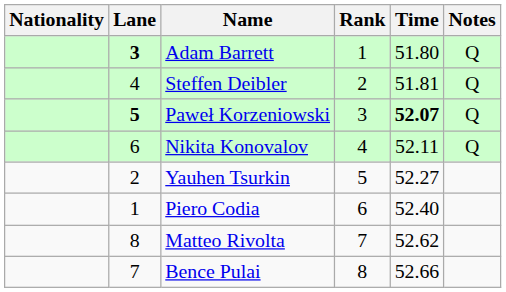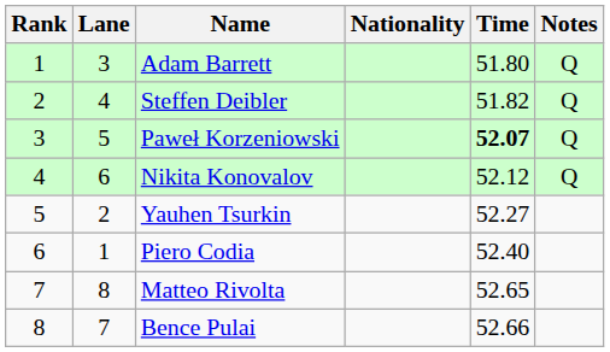columns swapped: Rank <-> Nationality
Adam Barrett | Lane: bold -> normal
Steffen Deibler | Time: 51.81 -> 51.82
Paweł Korzeniowski | Lane: bold -> normal
Nikita Konovalov | Time: 52.11 -> 52.12
Matteo Rivolta | Time: 52.62 -> 52.65
